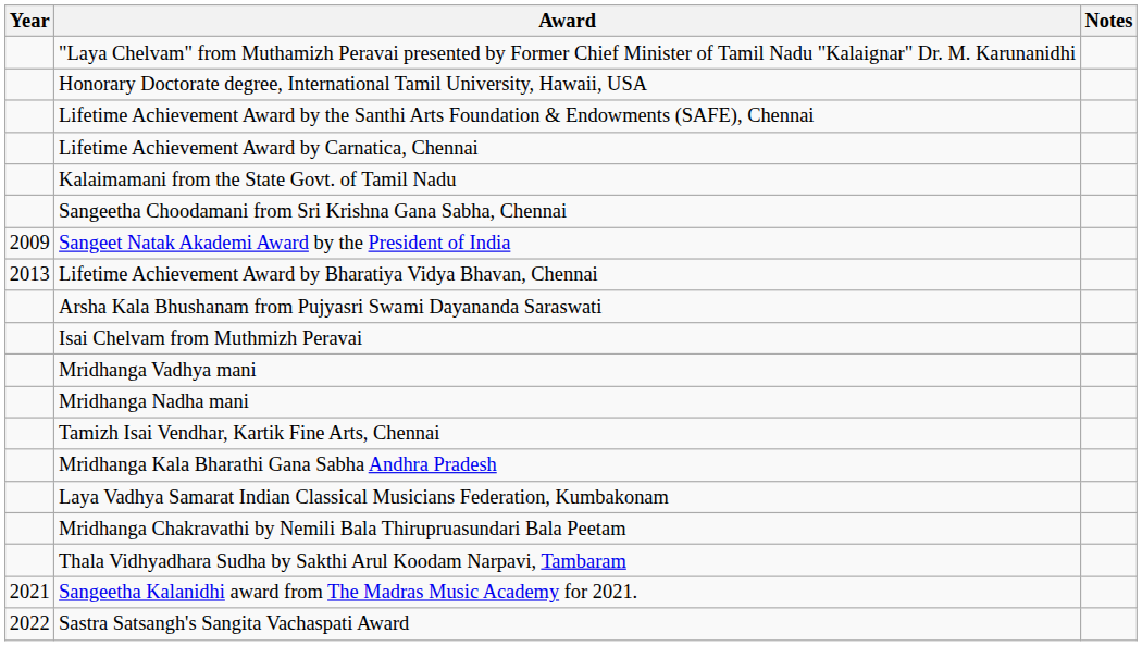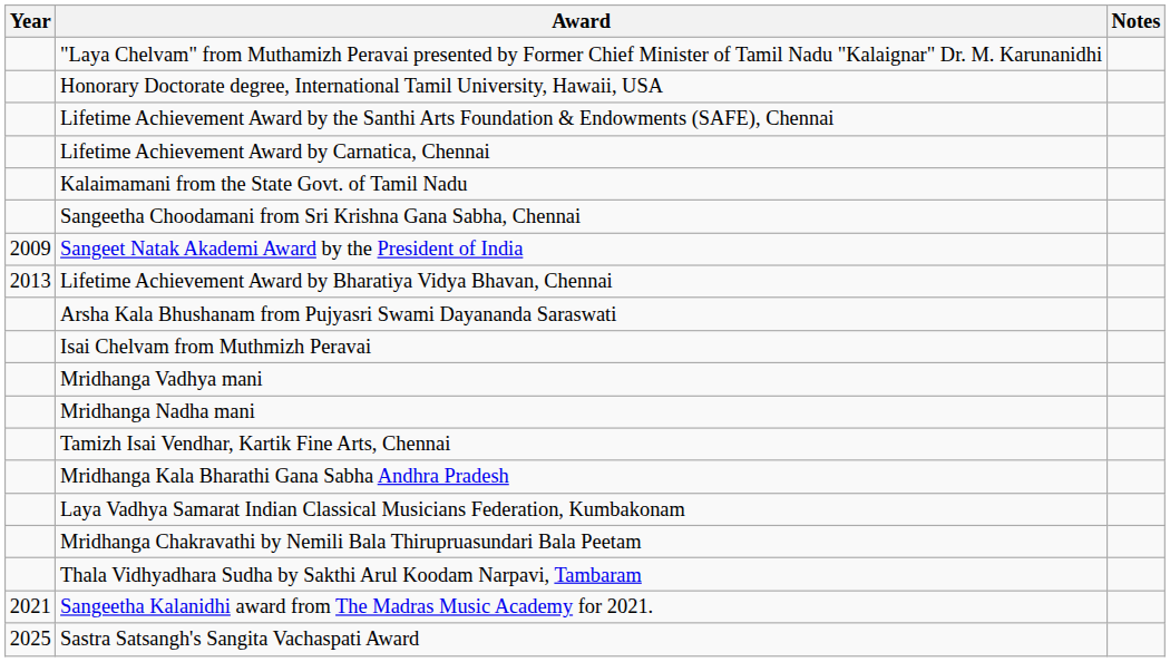Sastra Satsangh's Sangita Vachaspati Award | Year: 2022 -> 2025
